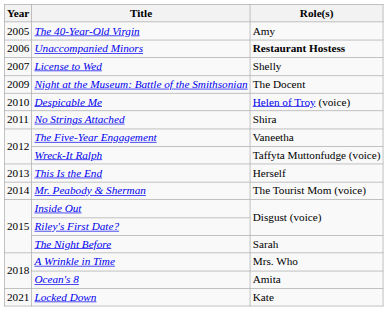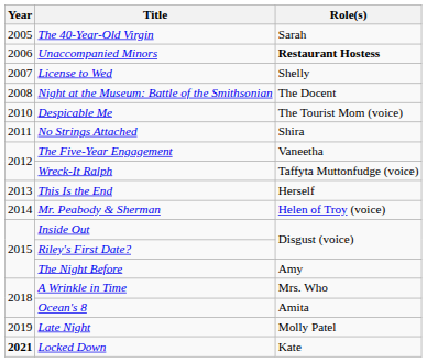The 40-Year-Old Virgin | Role(s): Amy -> Sarah
Night at the Museum: Battle of the Smithsonian | Year: 2009 -> 2008
Despicable Me | Role(s): Helen of Troy (voice) -> The Tourist Mom (voice)
Mr. Peabody & Sherman | Role(s): The Tourist Mom (voice) -> Helen of Troy (voice)
The Night Before | Role(s): Sarah -> Amy
+ row: 2019 | Late Night | Molly Patel
Locked Down | Year: normal -> bold
